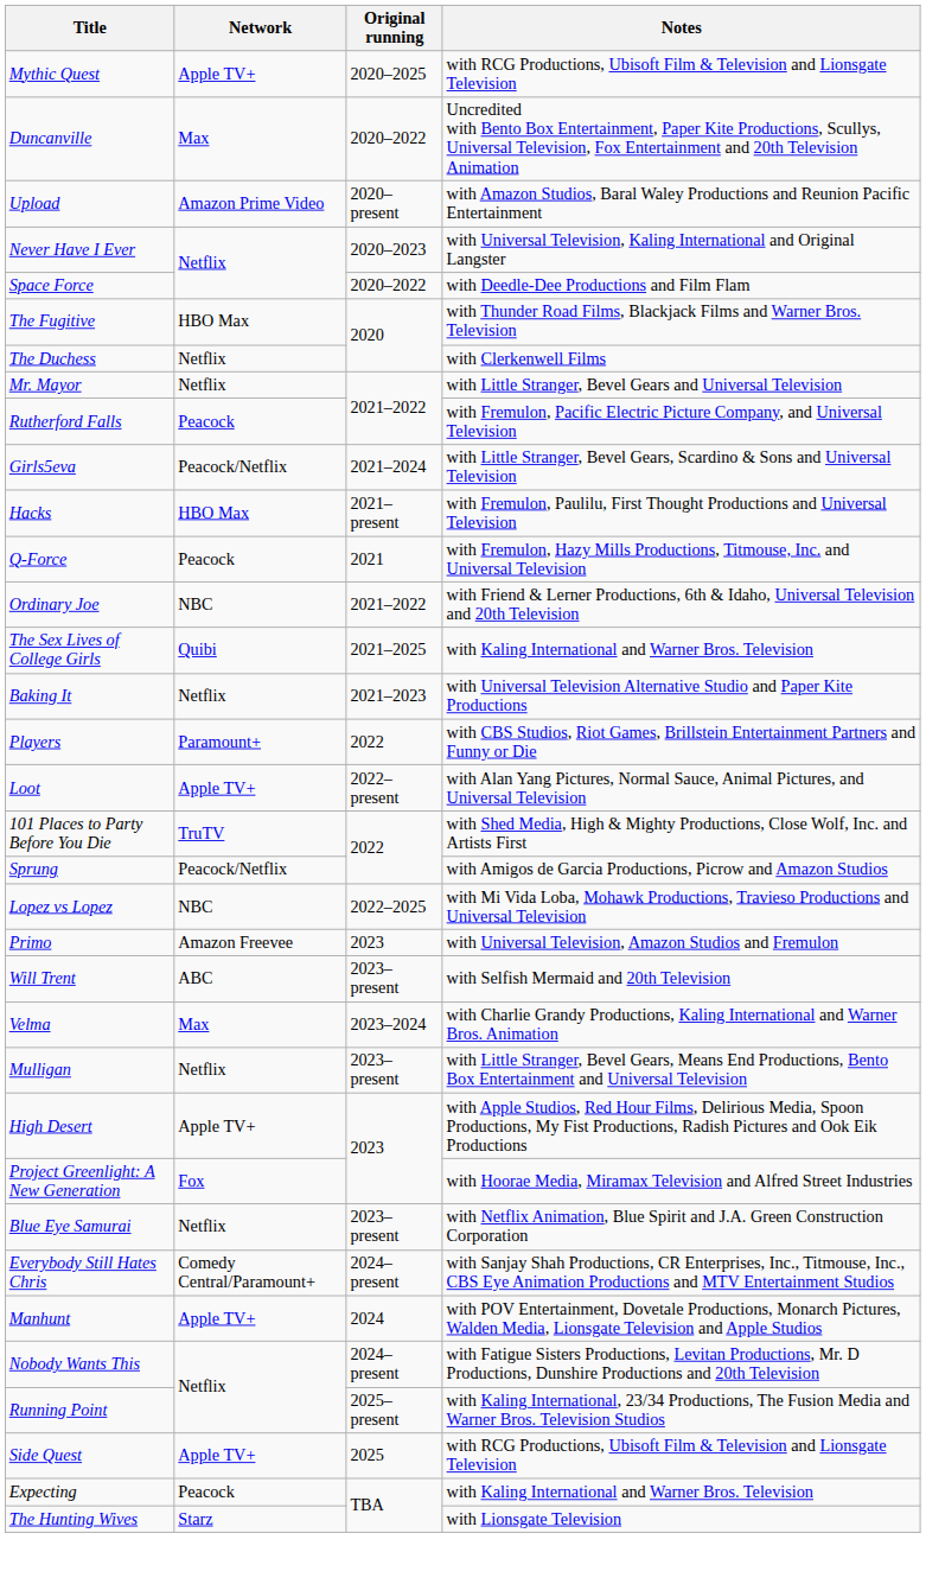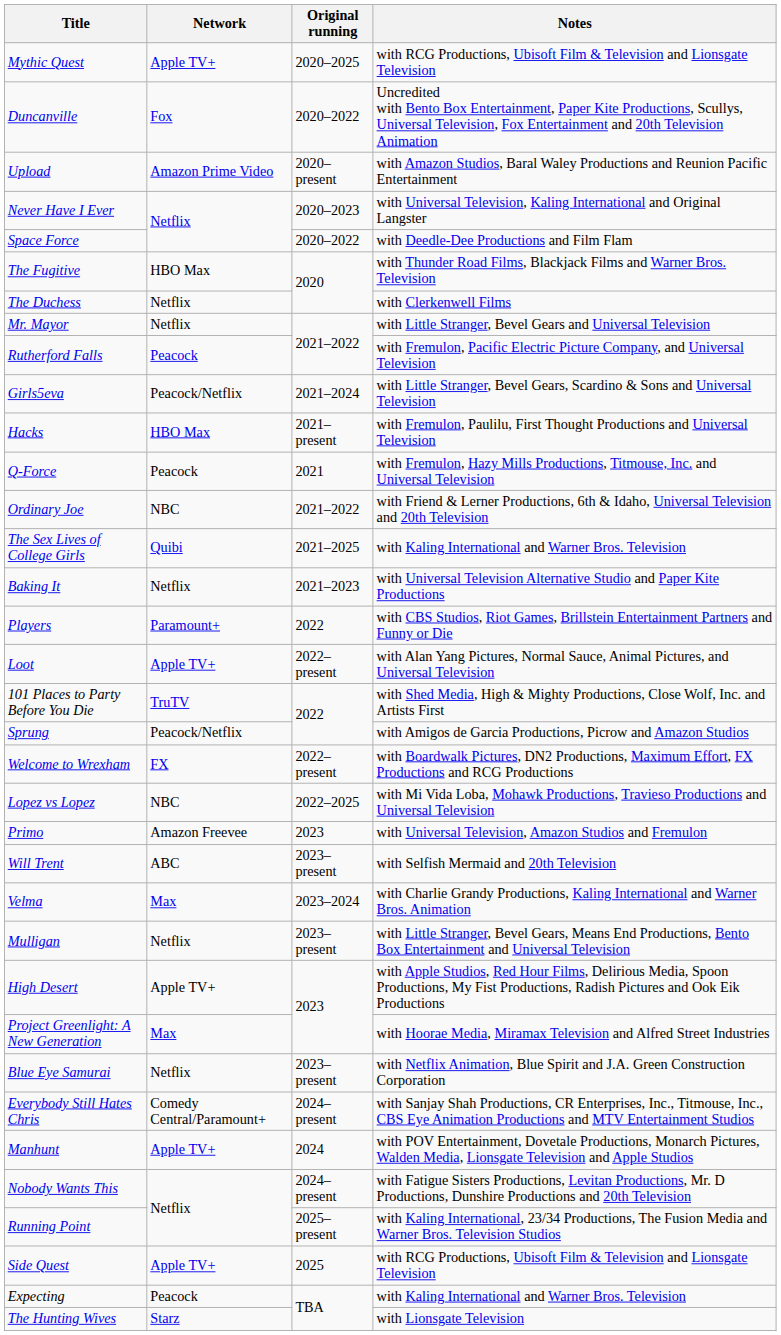Duncanville | Network: Max -> Fox
+ row: Welcome to Wrexham | FX | 2022–present | with Boardwalk Pictures, DN2 Productions, Maximum Effort, FX Productions and RCG Productions
Project Greenlight: A New Generation | Network: Fox -> Max
